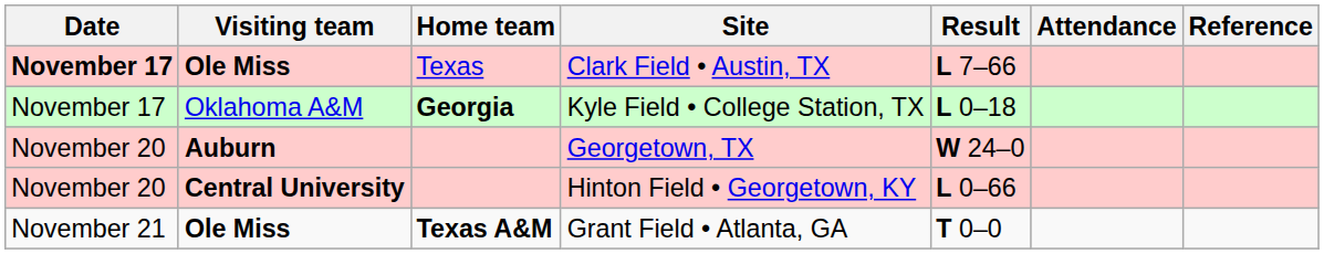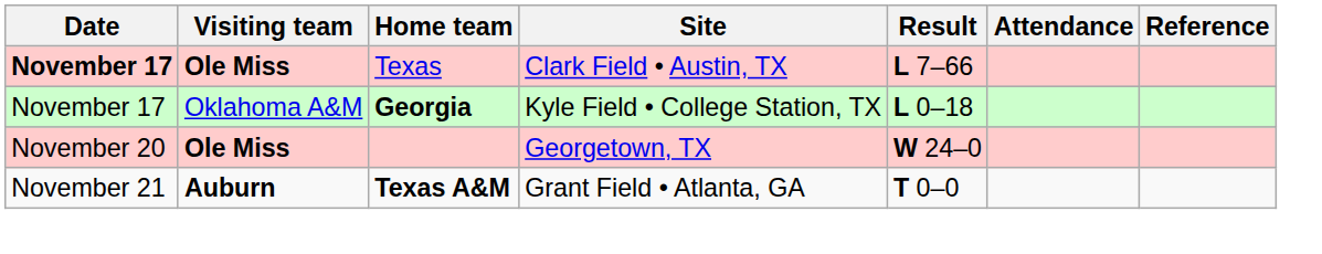Georgetown, TX | Visiting team: Auburn -> Ole Miss
- row: November 20 | Central University | Hinton Field • Georgetown, KY | L 0–66
Grant Field • Atlanta, GA | Visiting team: Ole Miss -> Auburn
